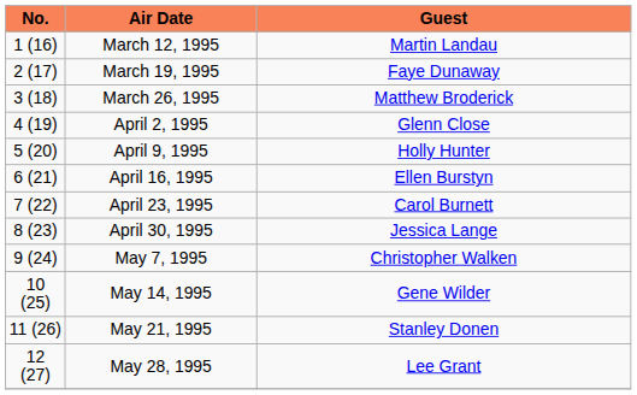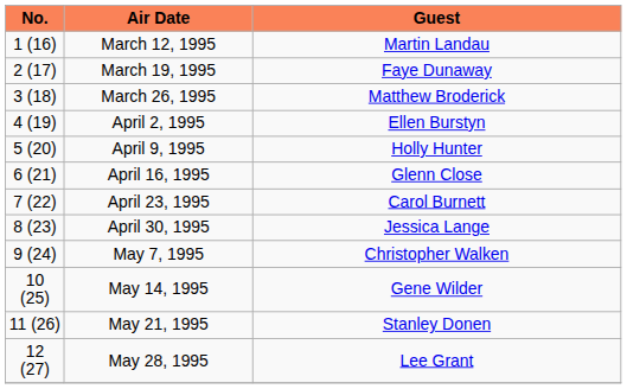April 2, 1995 | Guest: Glenn Close -> Ellen Burstyn
April 16, 1995 | Guest: Ellen Burstyn -> Glenn Close
